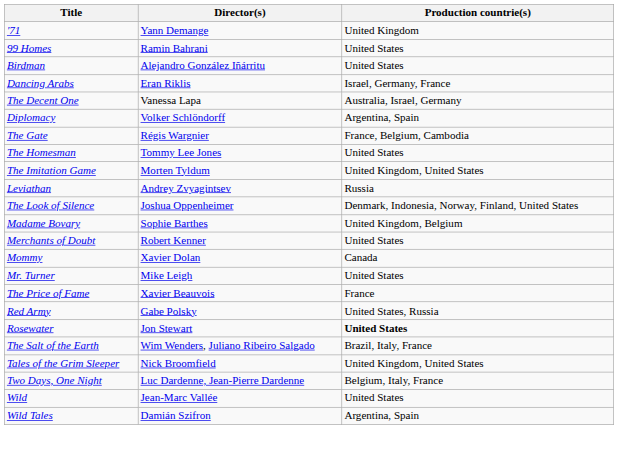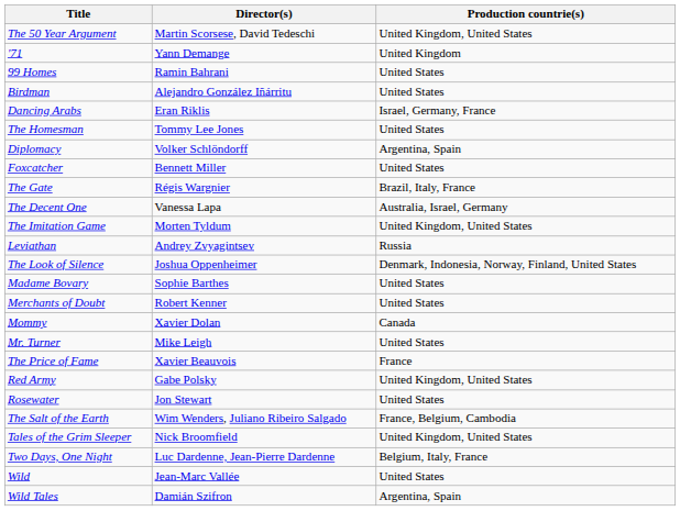+ row: The 50 Year Argument | Martin Scorsese, David Tedeschi | United Kingdom, United States
rows swapped: The Decent One <-> The Homesman
+ row: Foxcatcher | Bennett Miller | United States
The Gate | Production countrie(s): France, Belgium, Cambodia -> Brazil, Italy, France
Madame Bovary | Production countrie(s): United Kingdom, Belgium -> United States
Red Army | Production countrie(s): United States, Russia -> United Kingdom, United States
Rosewater | Production countrie(s): bold -> normal
The Salt of the Earth | Production countrie(s): Brazil, Italy, France -> France, Belgium, Cambodia
